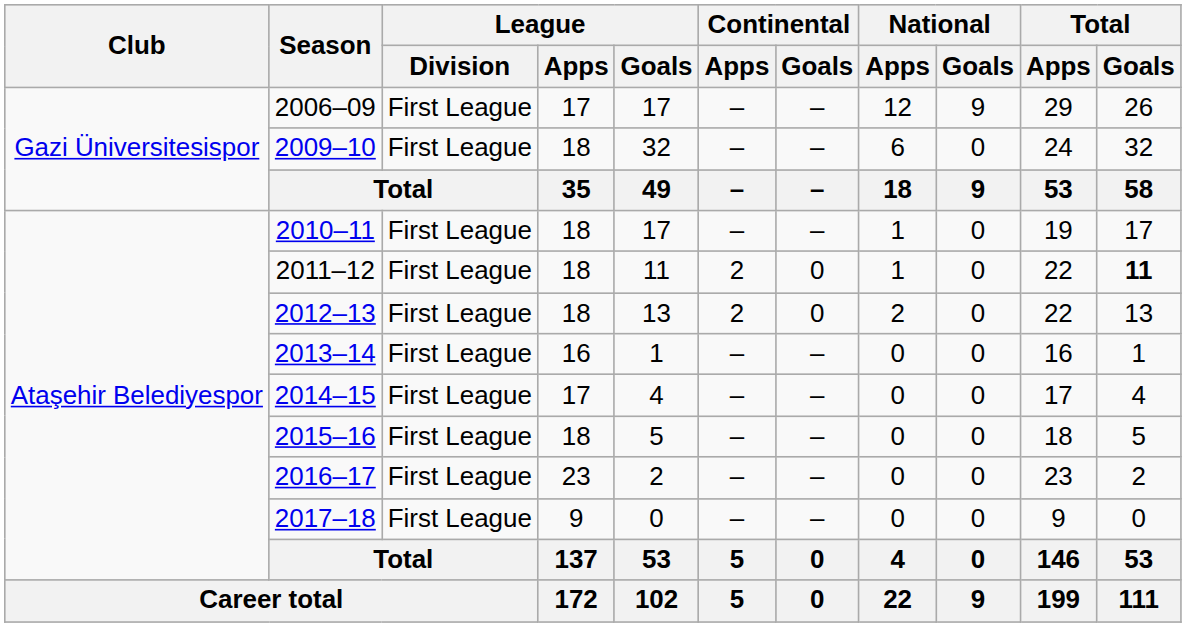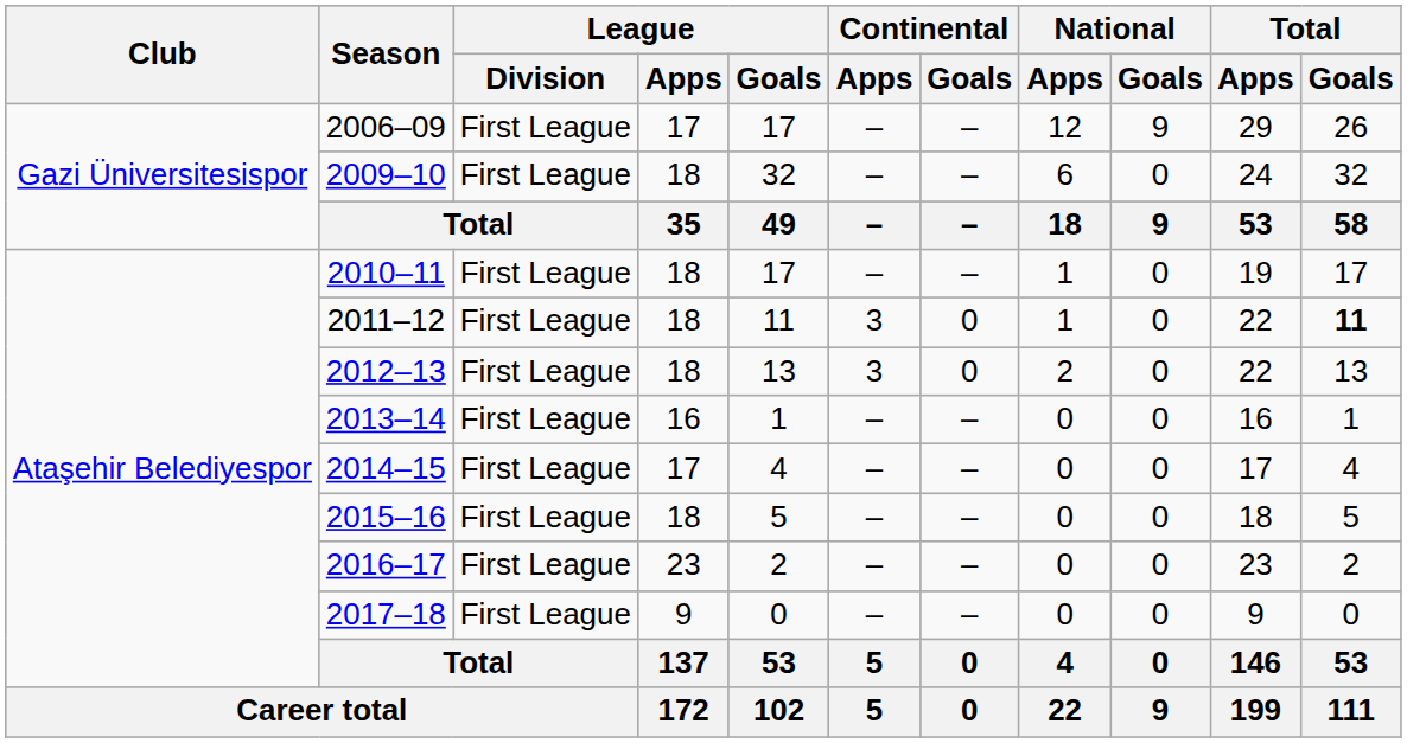2011–12 | Continental / Apps: 2 -> 3
2012–13 | Continental / Apps: 2 -> 3
